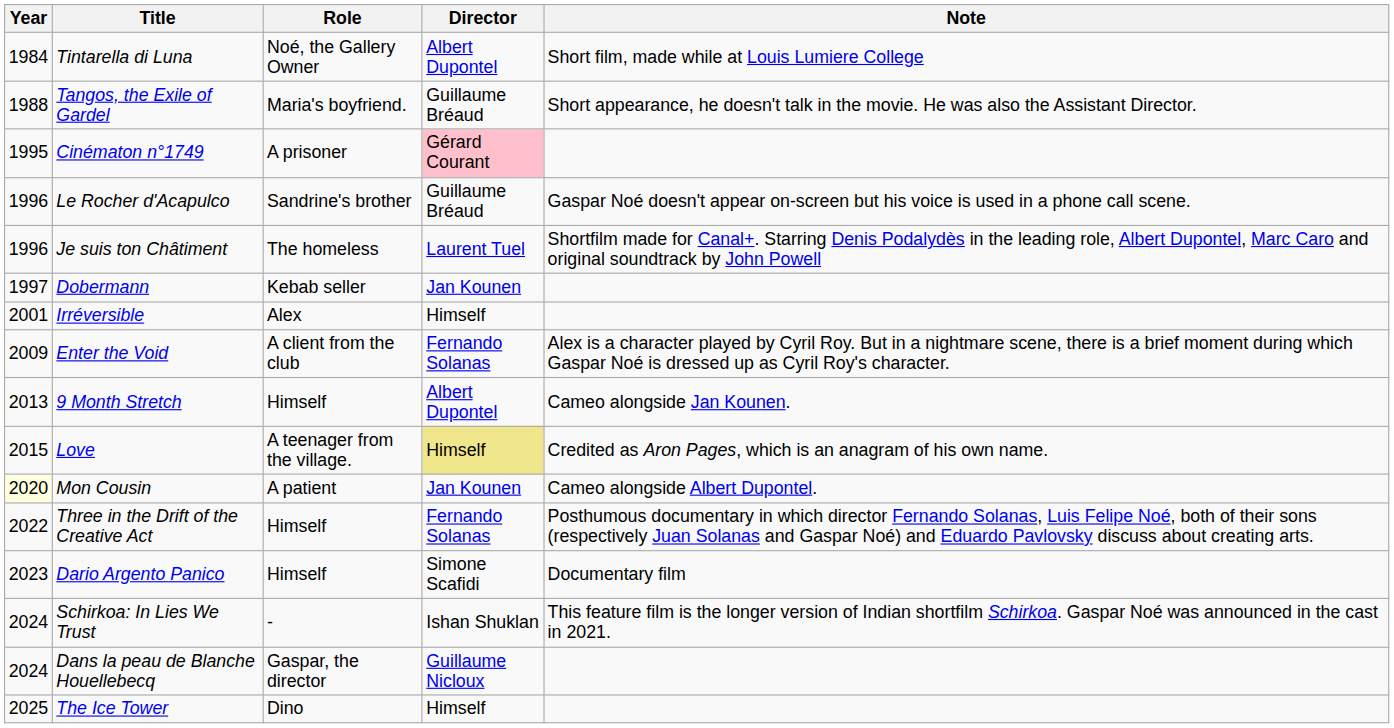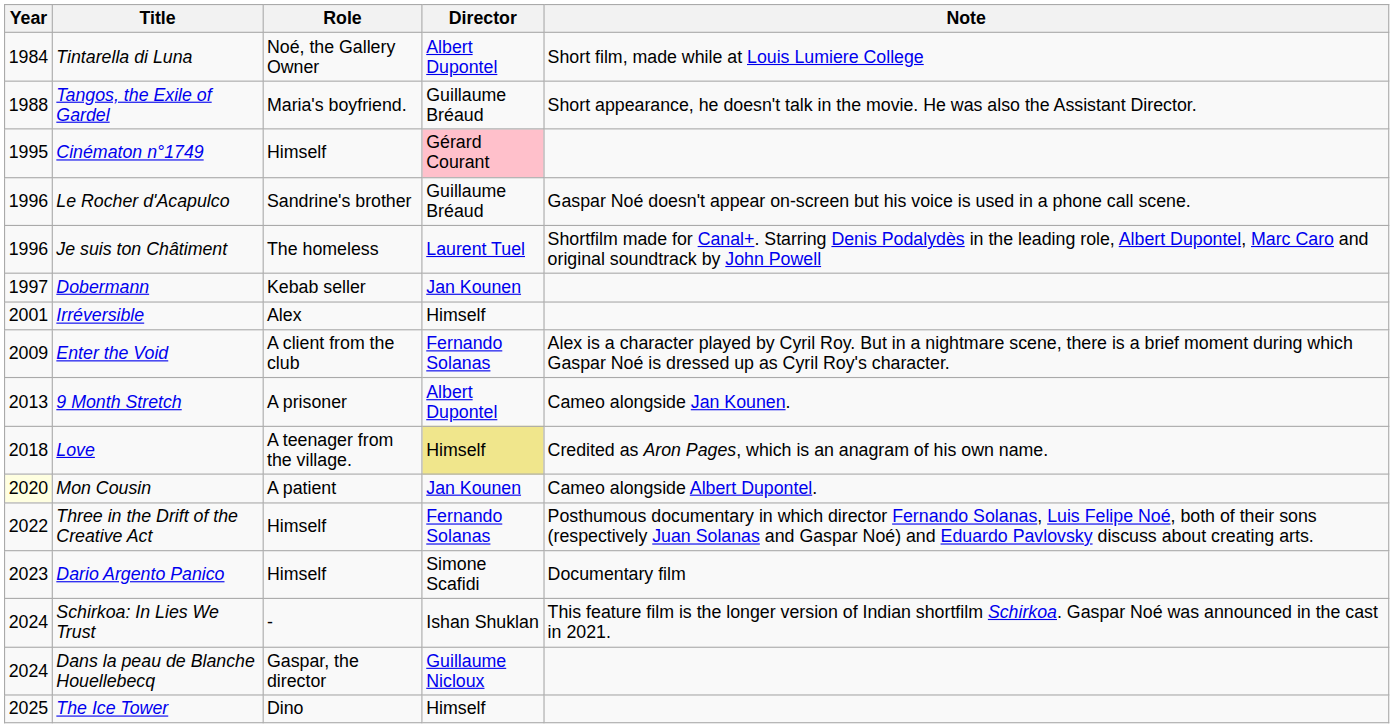Cinématon n°1749 | Role: A prisoner -> Himself
9 Month Stretch | Role: Himself -> A prisoner
Love | Year: 2015 -> 2018
